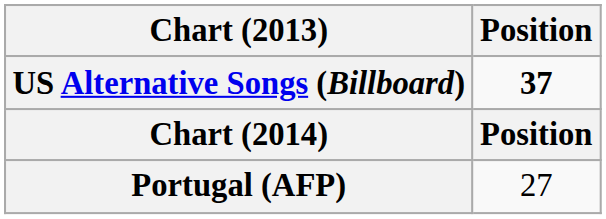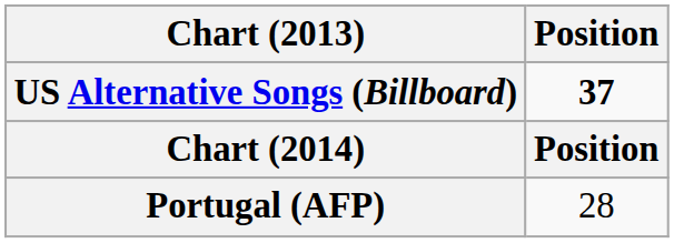Portugal (AFP) | Position: 27 -> 28
